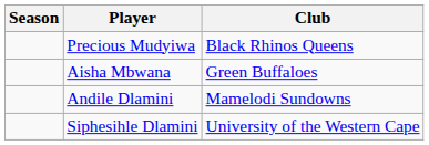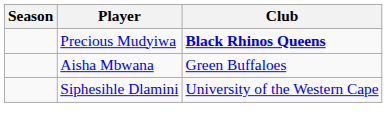Precious Mudyiwa | Club: normal -> bold
- row: Andile Dlamini | Mamelodi Sundowns
